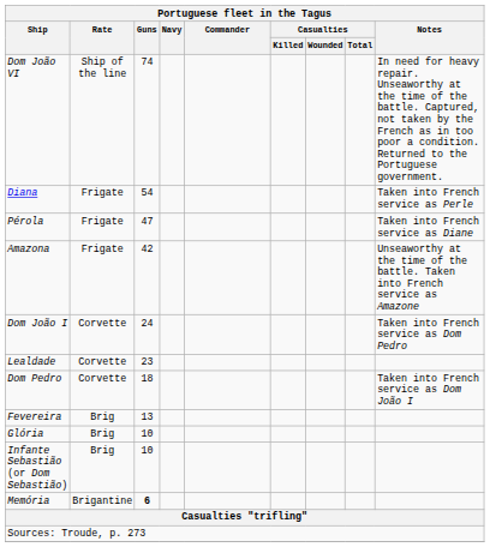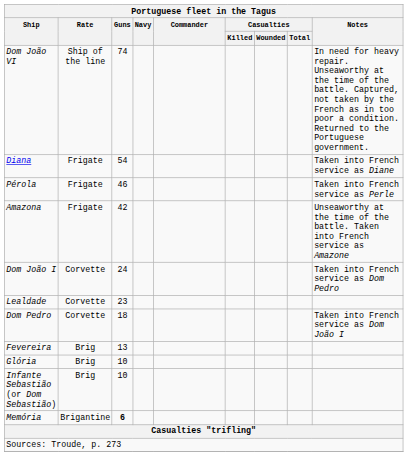Diana | Notes: Taken into French service as Perle -> Taken into French service as Diane
Pérola | Guns: 47 -> 46
Pérola | Notes: Taken into French service as Diane -> Taken into French service as Perle
